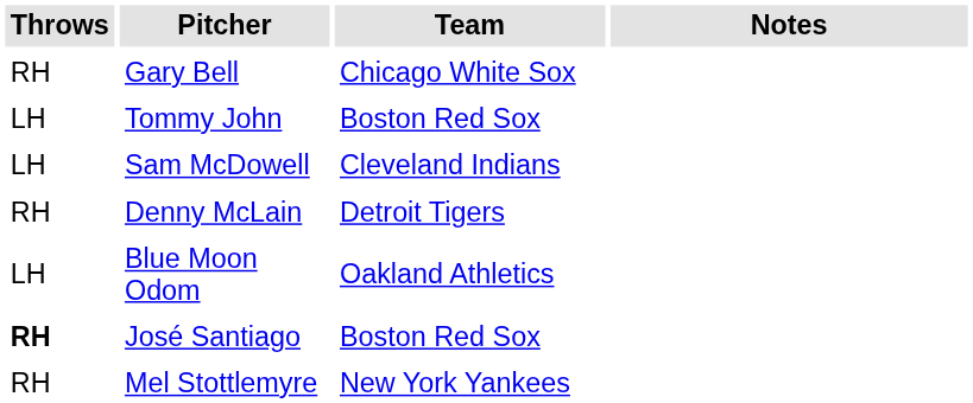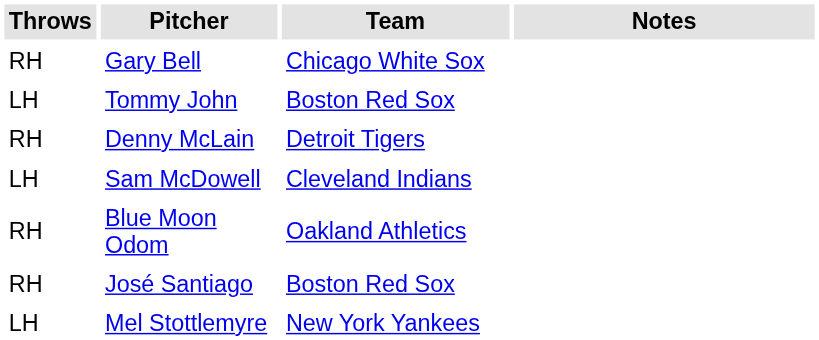rows swapped: Sam McDowell <-> Denny McLain
Blue Moon Odom | Throws: LH -> RH
José Santiago | Throws: bold -> normal
Mel Stottlemyre | Throws: RH -> LH
